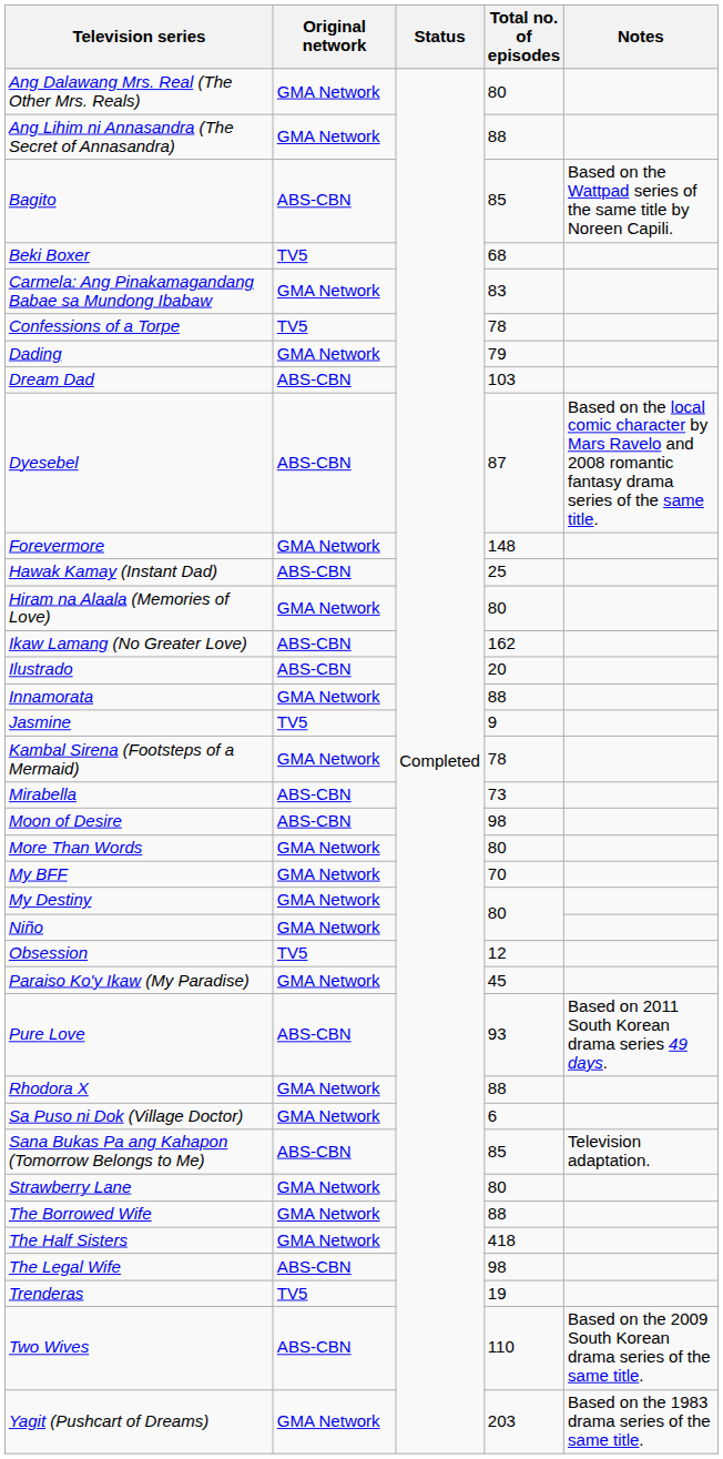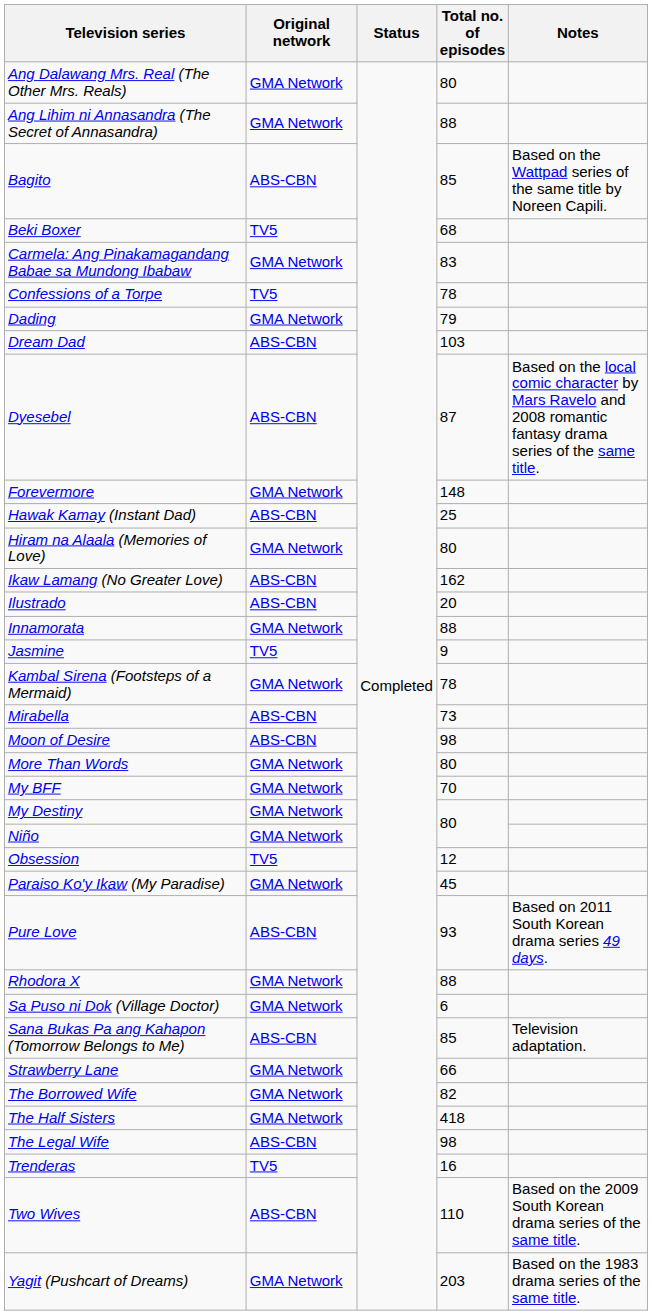Strawberry Lane | Total no. of episodes: 80 -> 66
The Borrowed Wife | Total no. of episodes: 88 -> 82
Trenderas | Total no. of episodes: 19 -> 16
